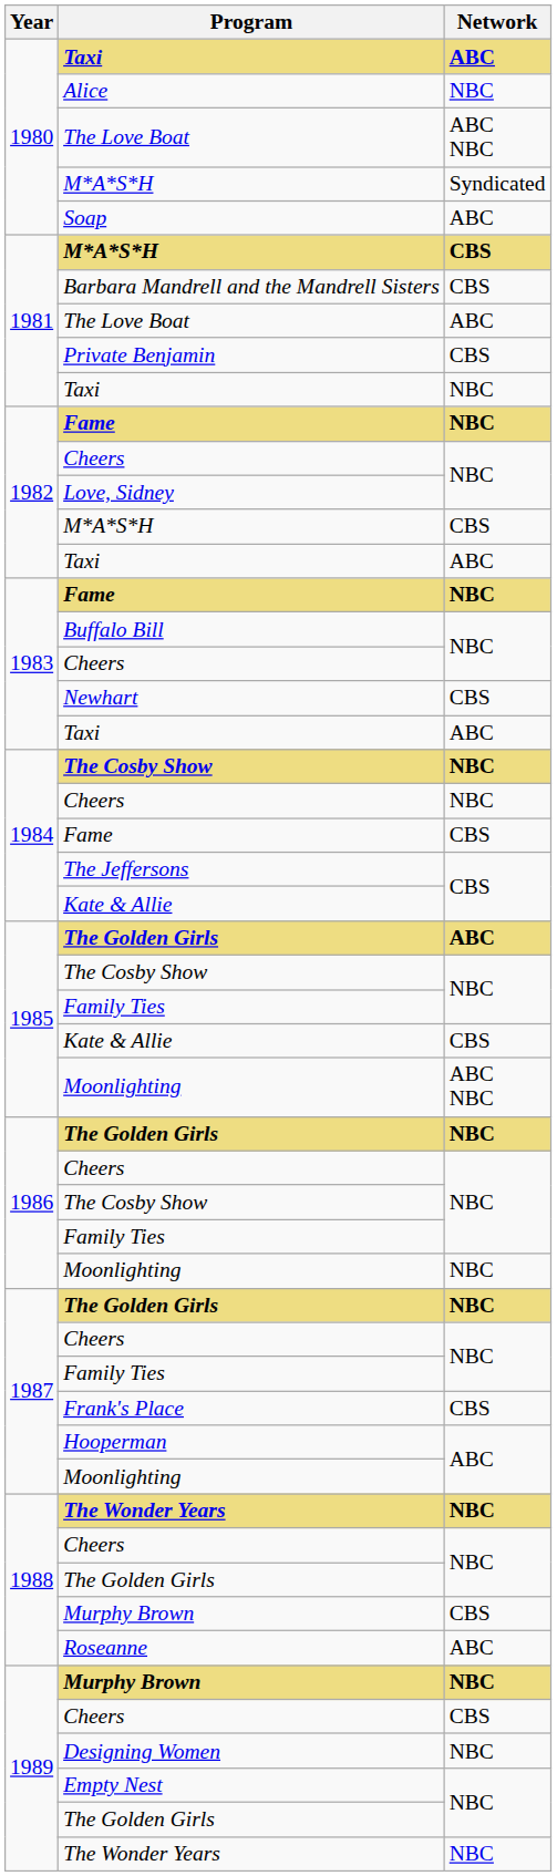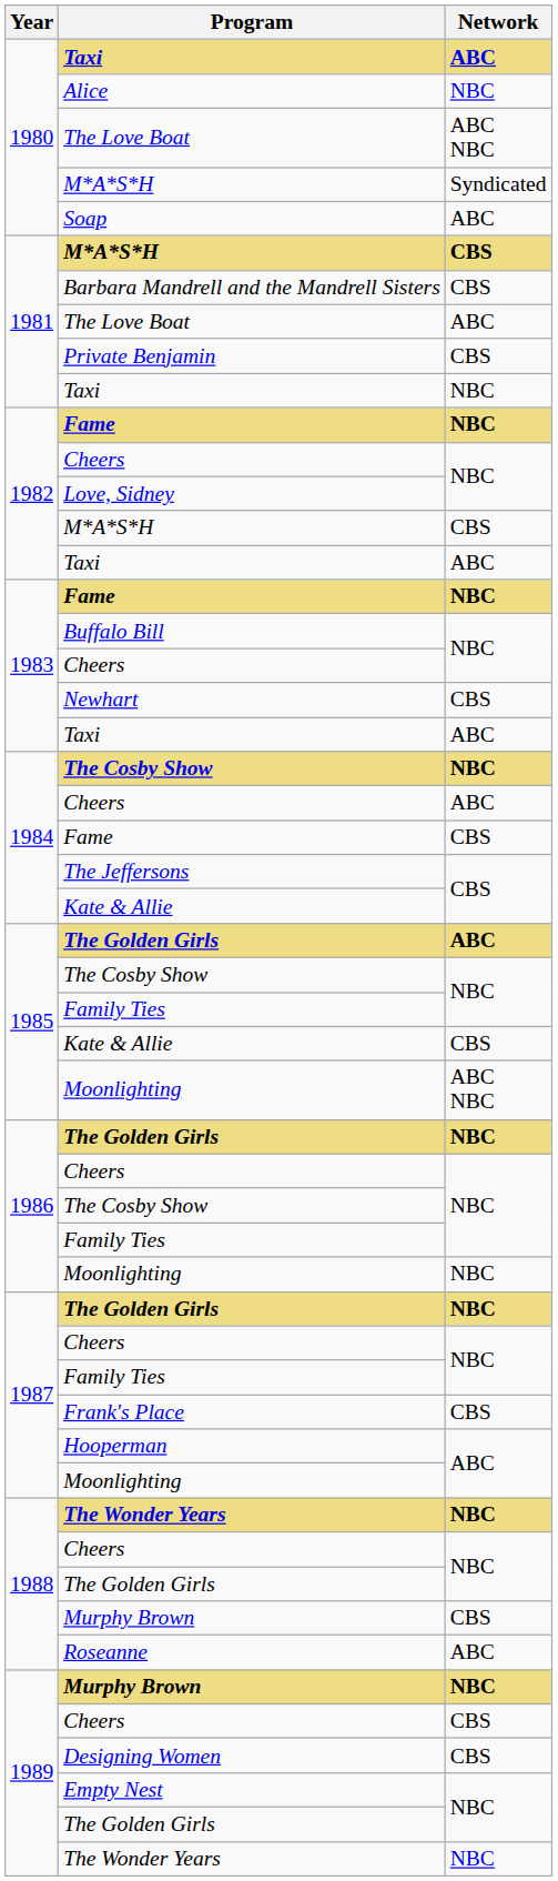1984 / Cheers | Network: NBC -> ABC
Designing Women | Network: NBC -> CBS
